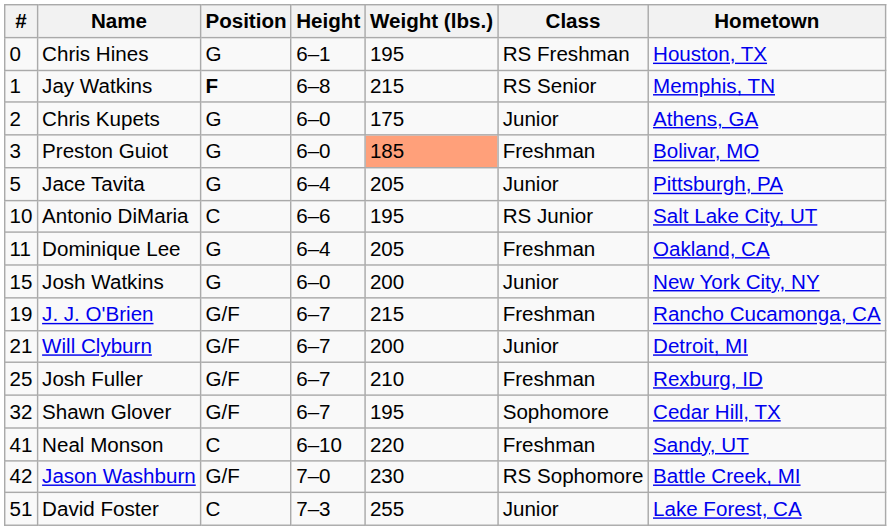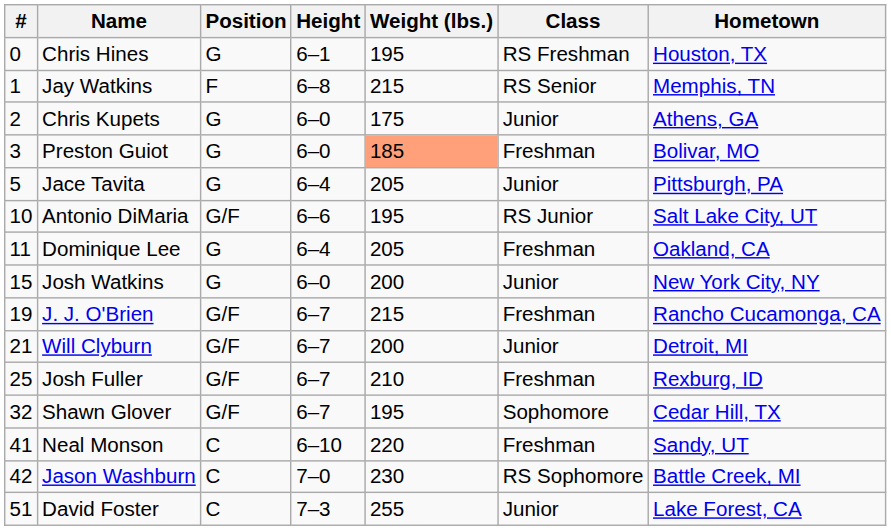Jay Watkins | Position: bold -> normal
Antonio DiMaria | Position: C -> G/F
Jason Washburn | Position: G/F -> C
